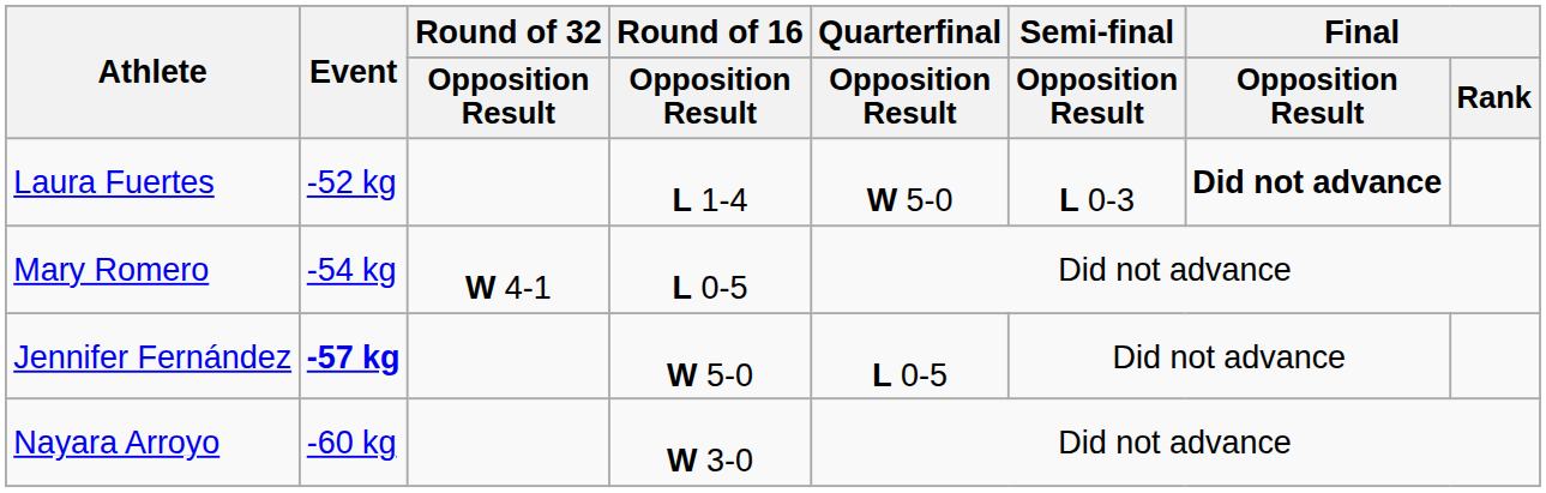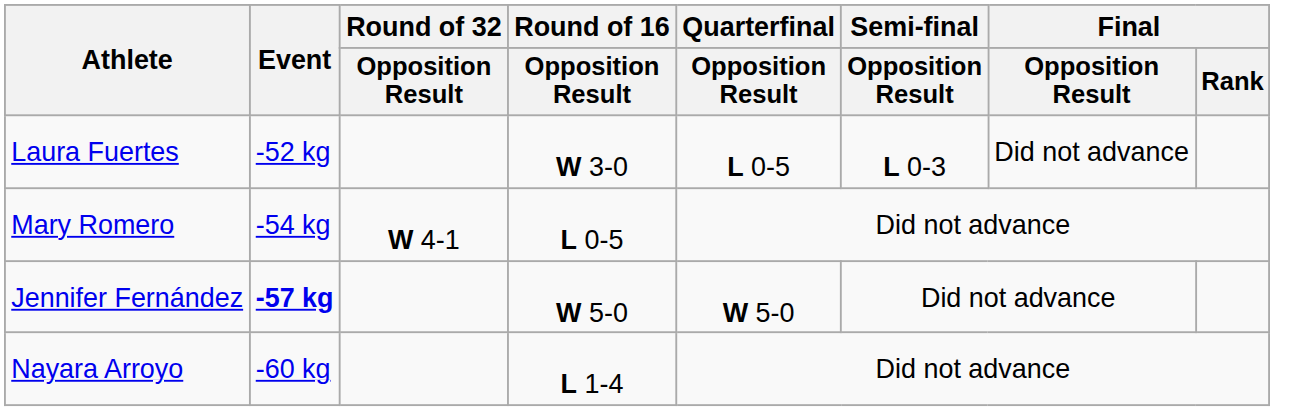Laura Fuertes | Round of 16 / Opposition Result: L 1-4 -> W 3-0
Laura Fuertes | Quarterfinal / Opposition Result: W 5-0 -> L 0-5
Laura Fuertes | Final / Opposition Result: bold -> normal
Jennifer Fernández | Quarterfinal / Opposition Result: L 0-5 -> W 5-0
Nayara Arroyo | Round of 16 / Opposition Result: W 3-0 -> L 1-4
